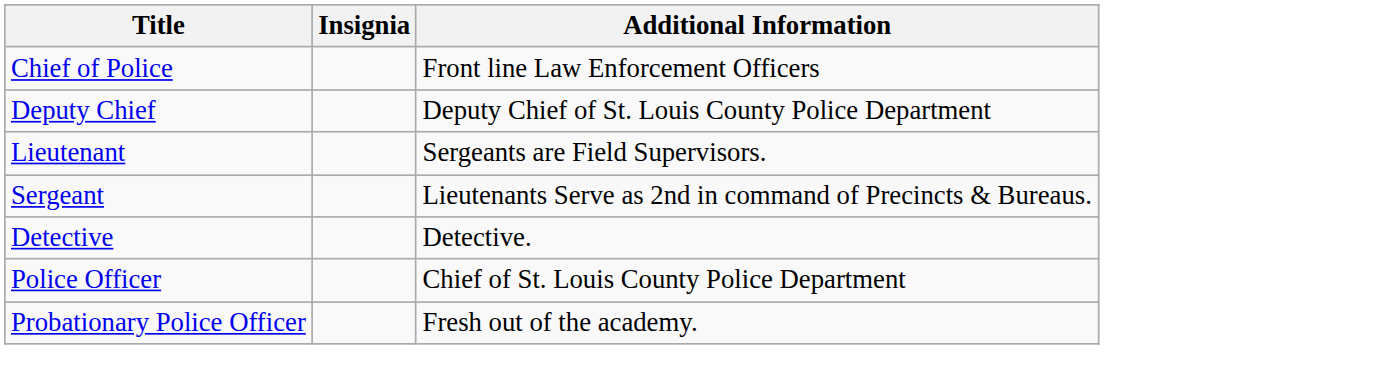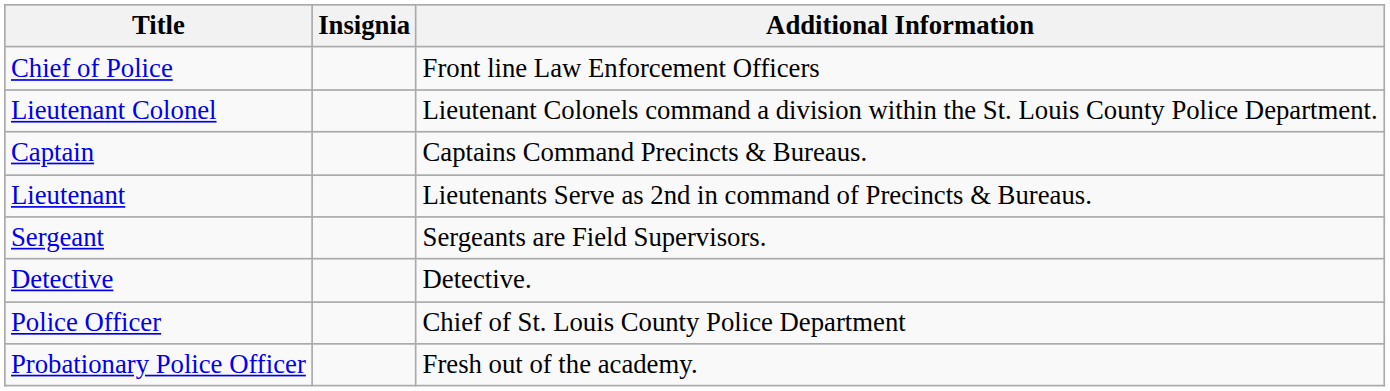- row: Deputy Chief | Deputy Chief of St. Louis County Police Department
+ row: Lieutenant Colonel | Lieutenant Colonels command a division within the St. Louis County Police Department.
+ row: Captain | Captains Command Precincts & Bureaus.
Lieutenant | Additional Information: Sergeants are Field Supervisors. -> Lieutenants Serve as 2nd in command of Precincts & Bureaus.
Sergeant | Additional Information: Lieutenants Serve as 2nd in command of Precincts & Bureaus. -> Sergeants are Field Supervisors.
